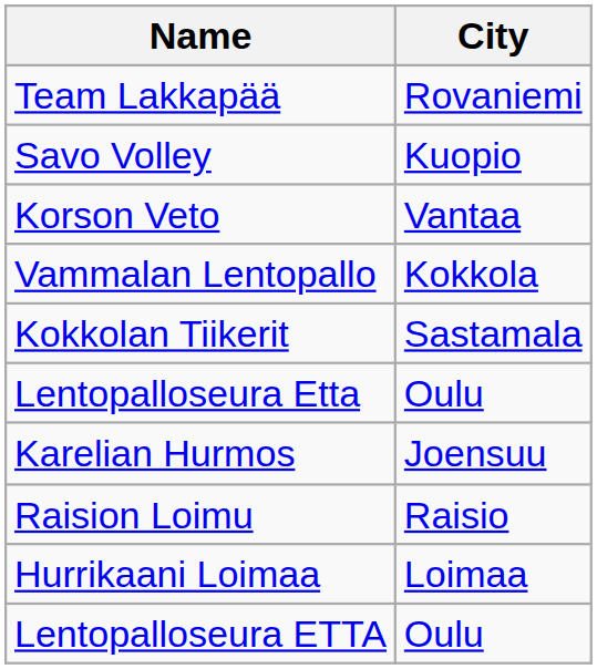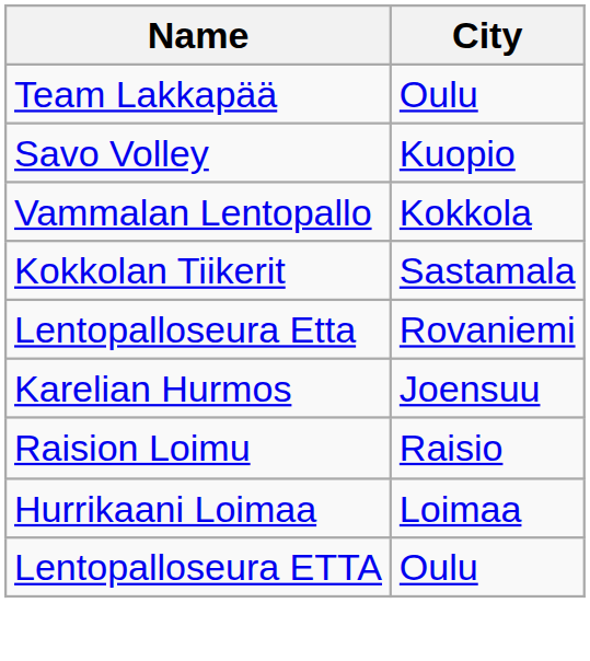Team Lakkapää | City: Rovaniemi -> Oulu
- row: Korson Veto | Vantaa
Lentopalloseura Etta | City: Oulu -> Rovaniemi
